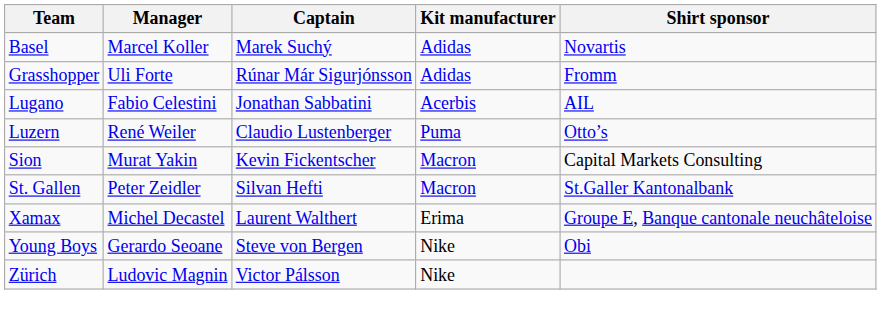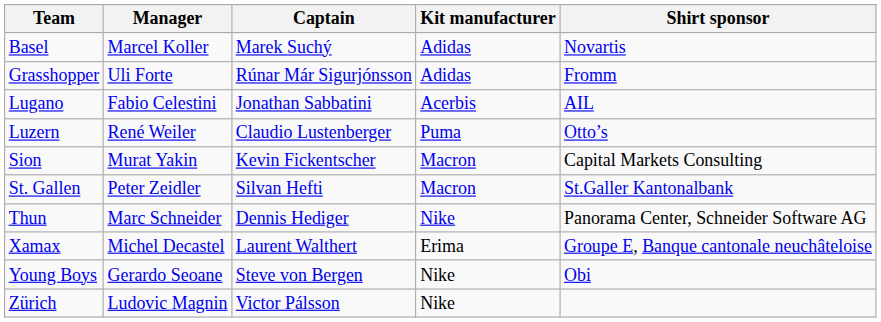+ row: Thun | Marc Schneider | Dennis Hediger | Nike | Panorama Center, Schneider Software AG
